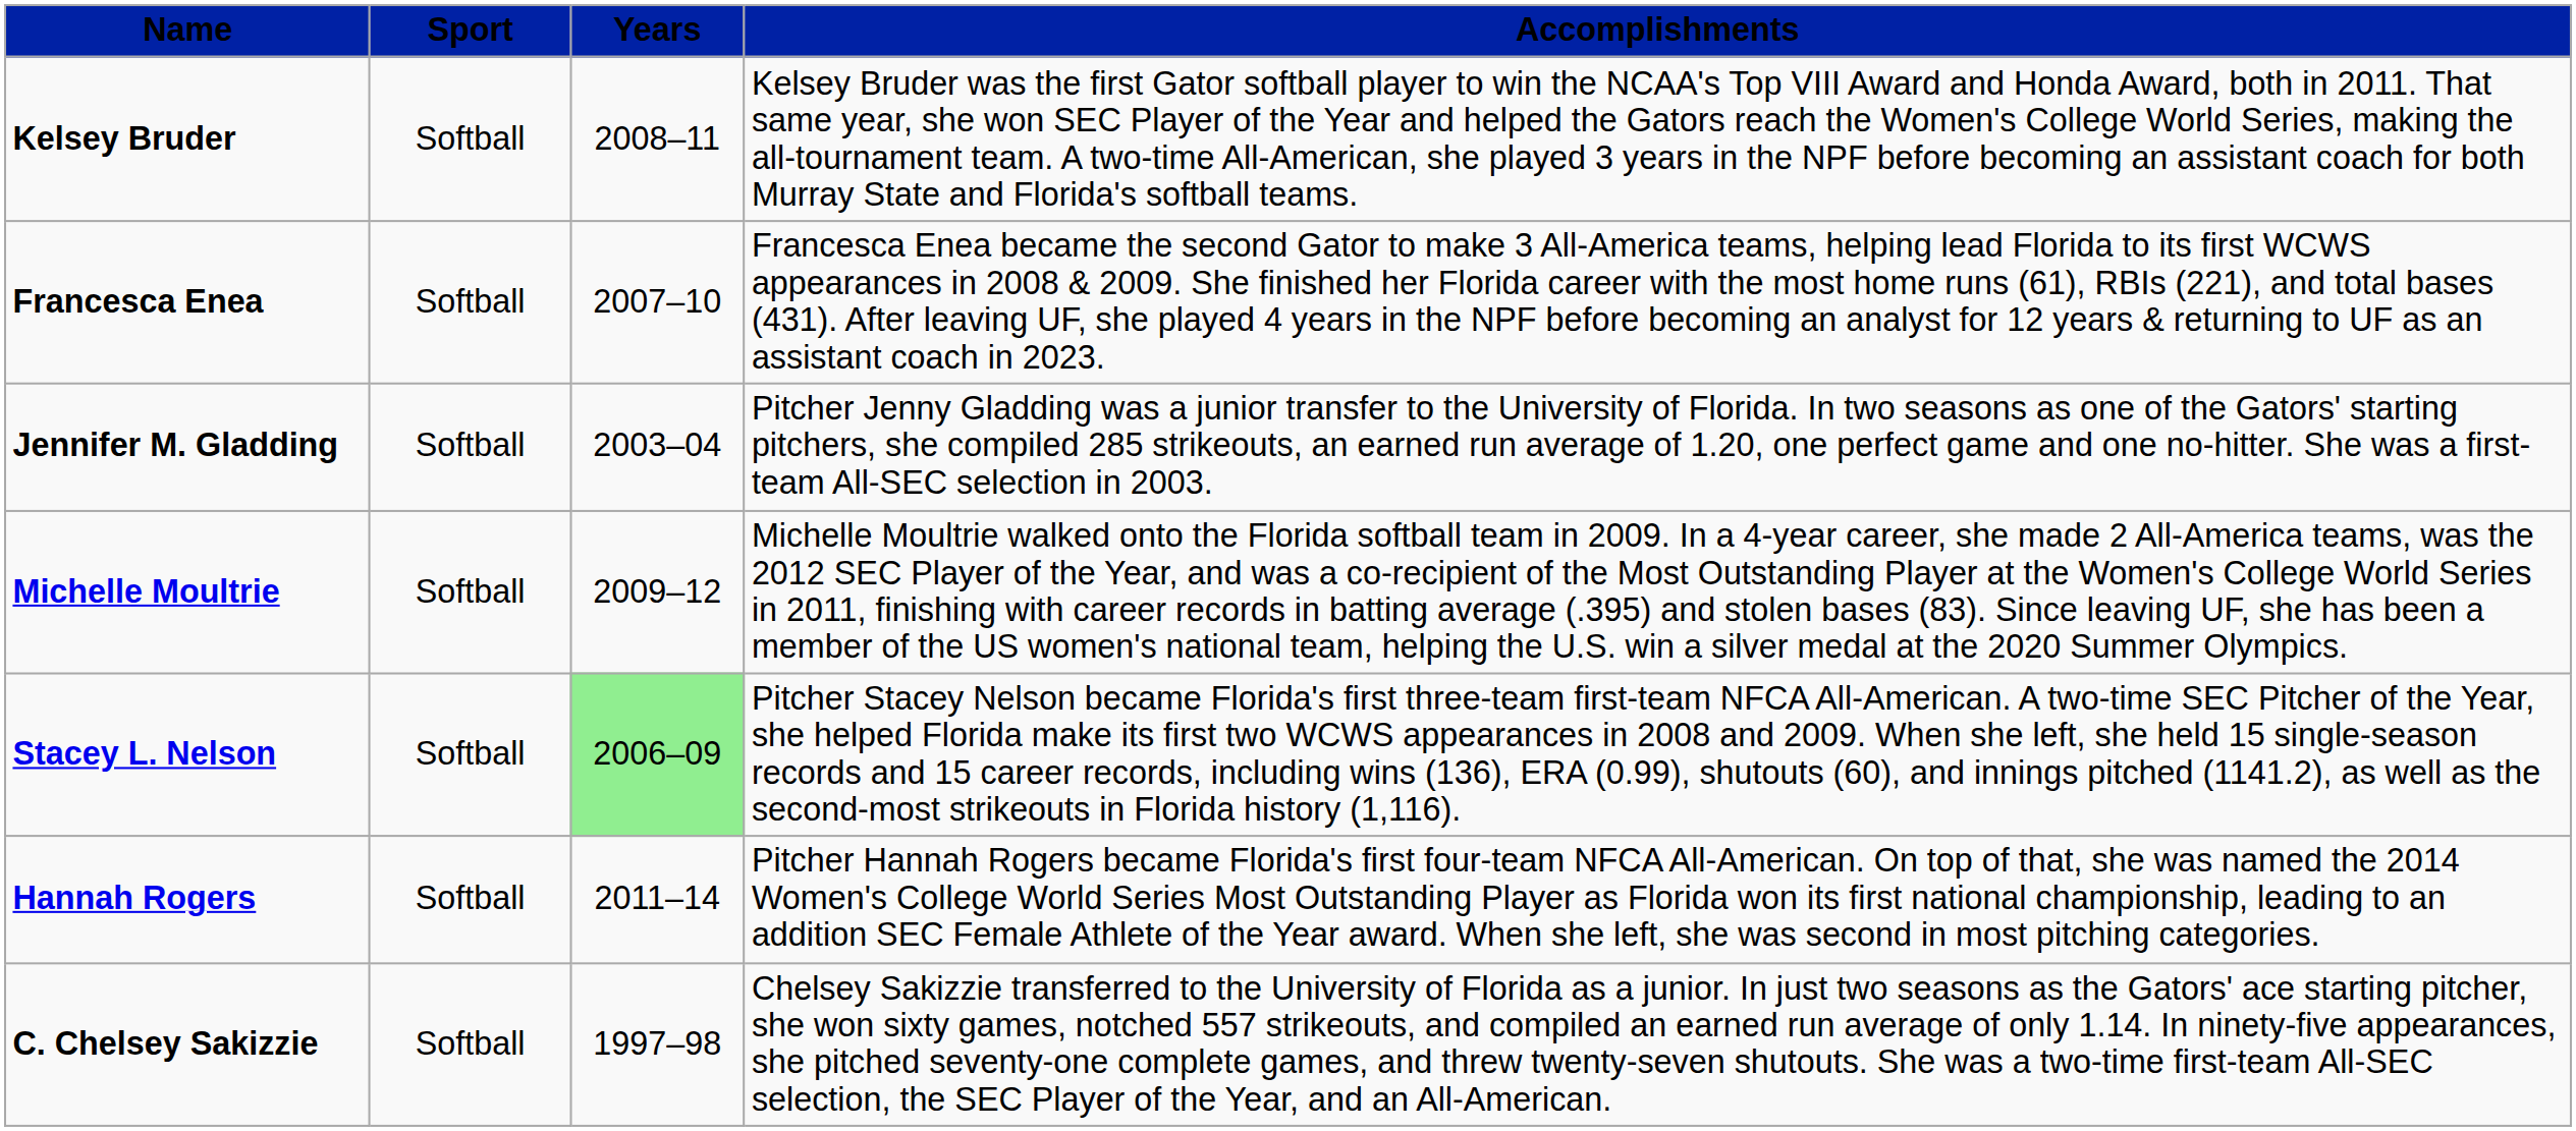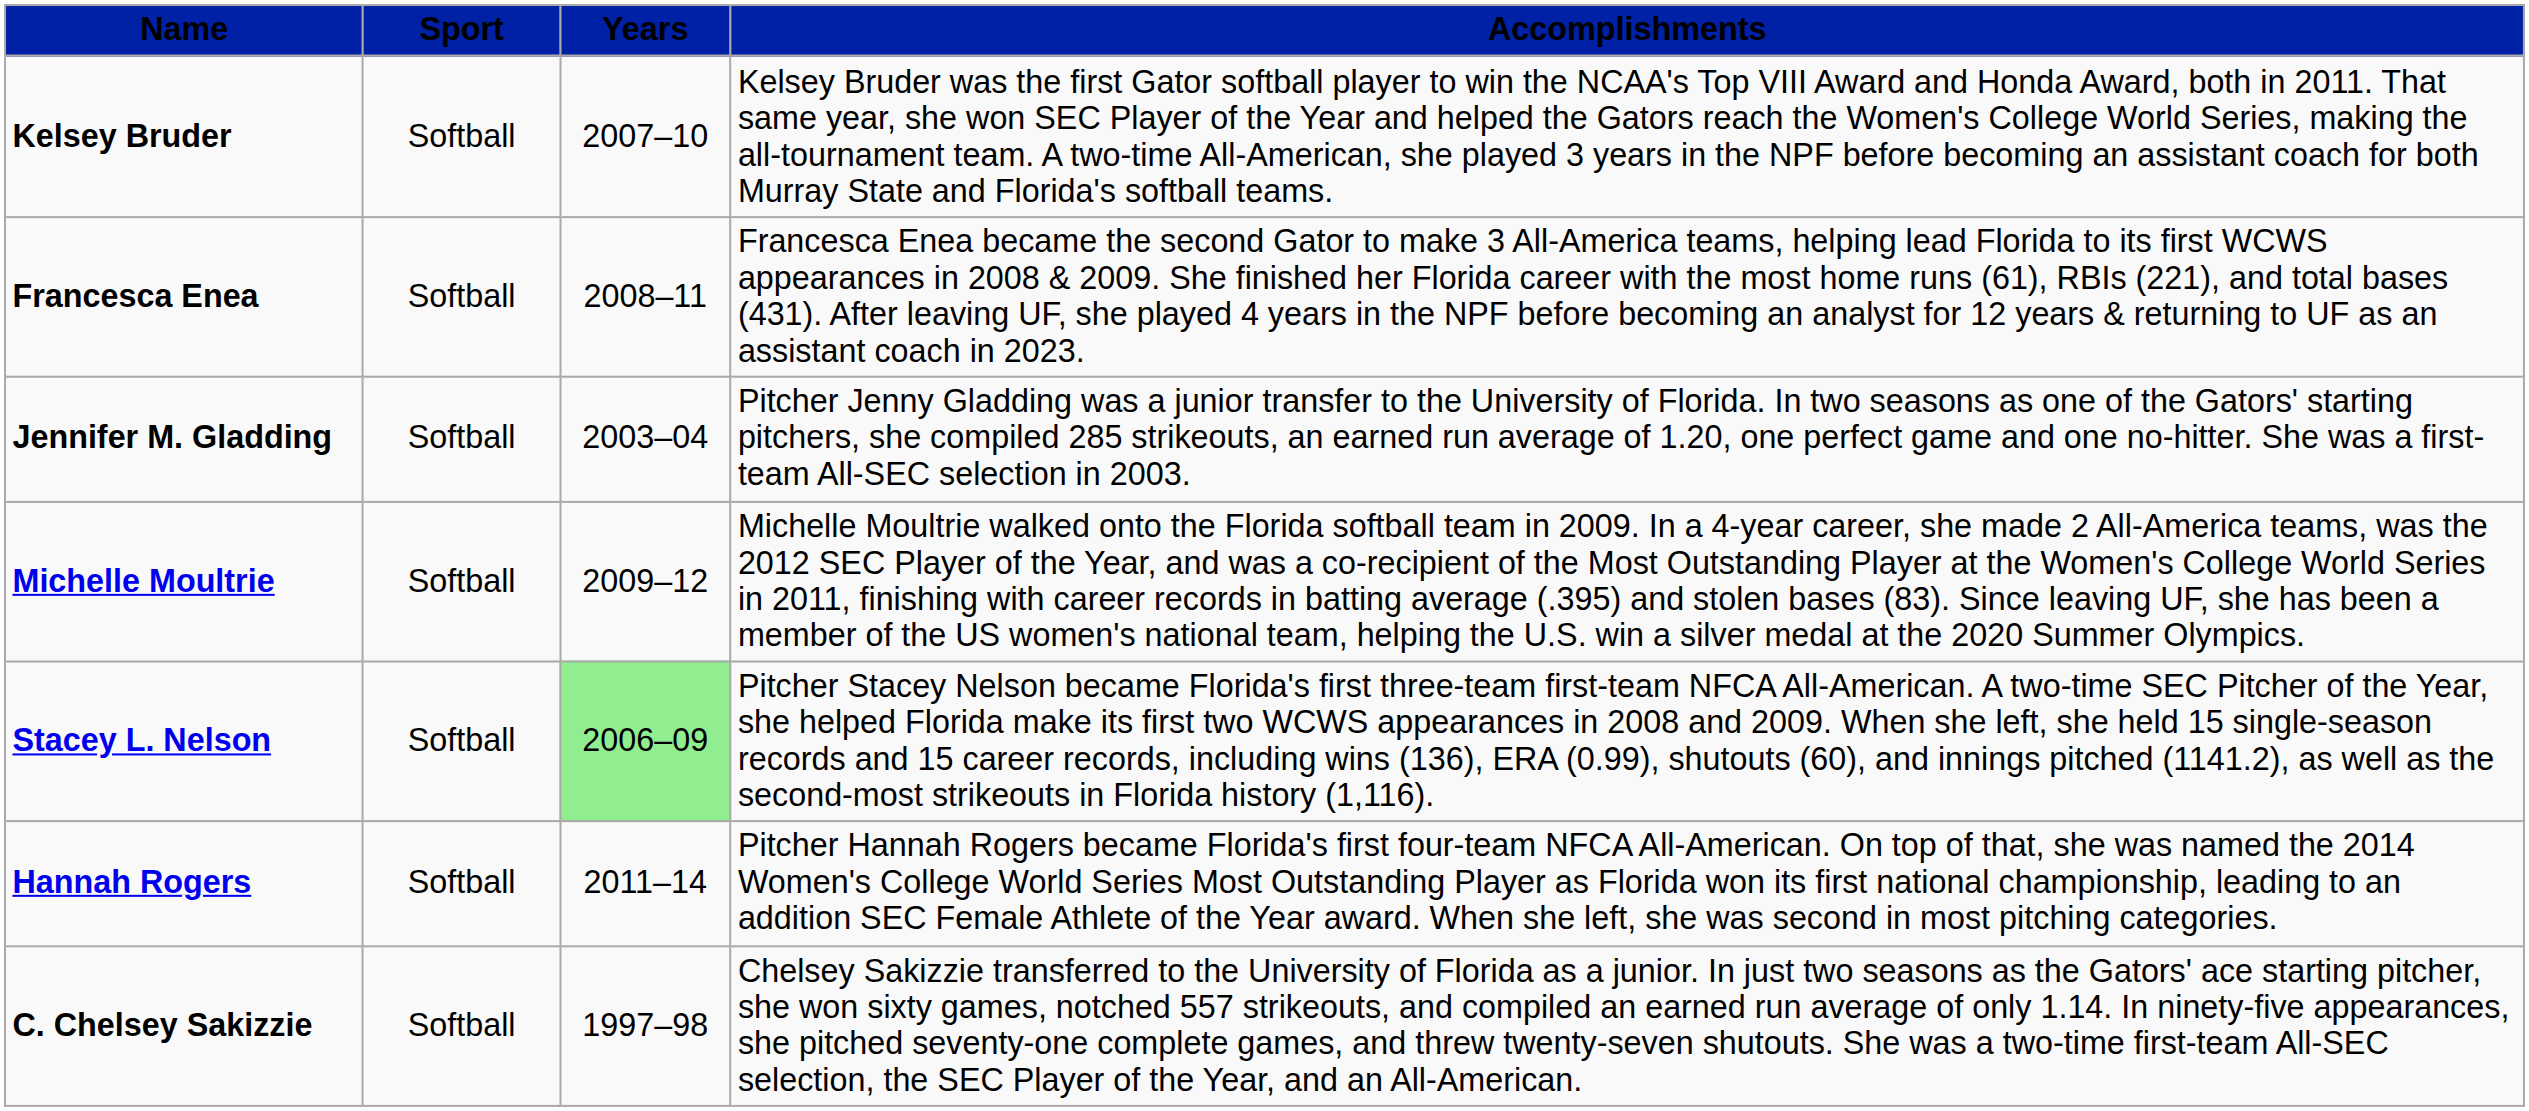Kelsey Bruder | Years: 2008–11 -> 2007–10
Francesca Enea | Years: 2007–10 -> 2008–11
